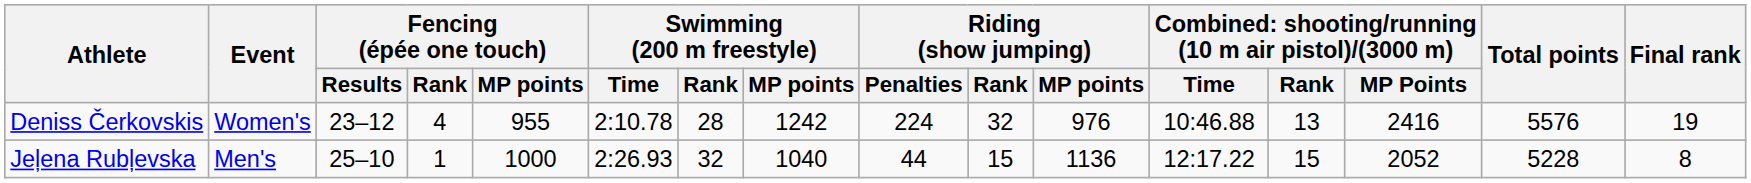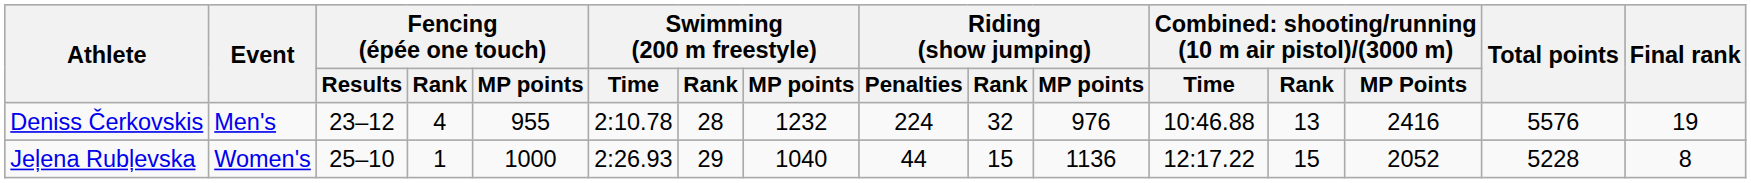Deniss Čerkovskis | Event: Women's -> Men's
Deniss Čerkovskis | Swimming (200 m freestyle) / MP points: 1242 -> 1232
Jeļena Rubļevska | Event: Men's -> Women's
Jeļena Rubļevska | Swimming (200 m freestyle) / Rank: 32 -> 29
